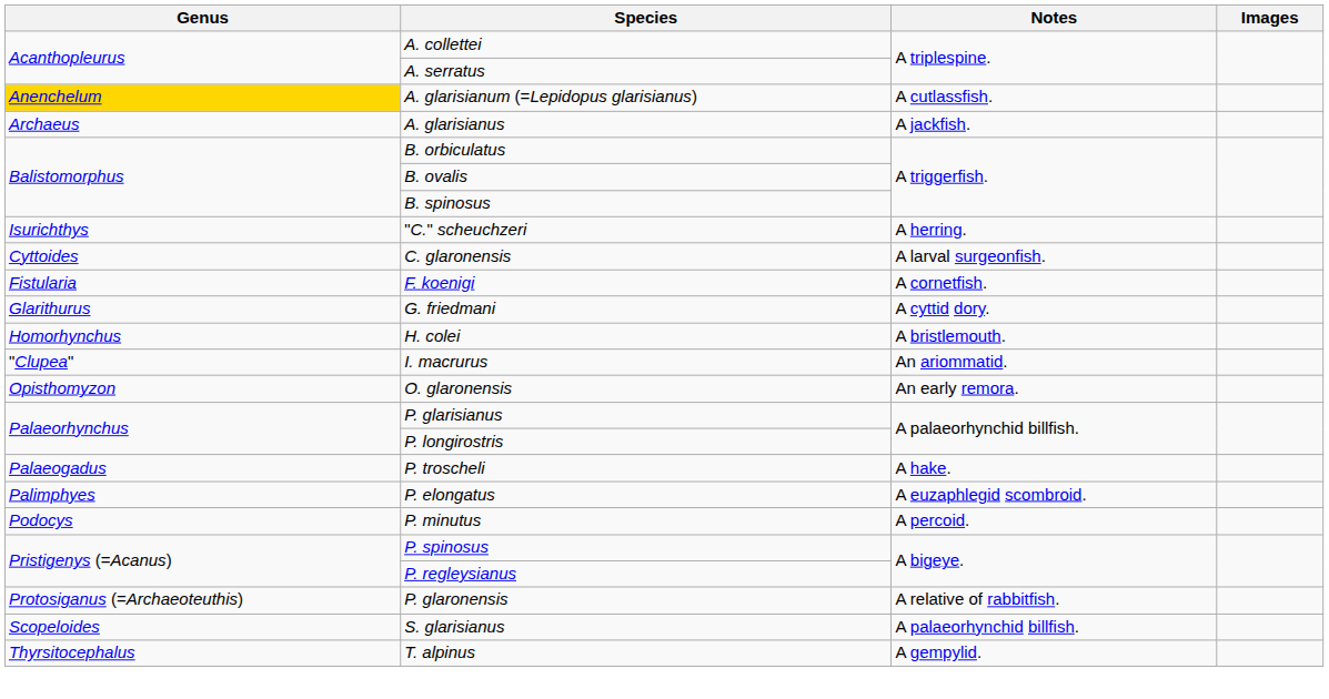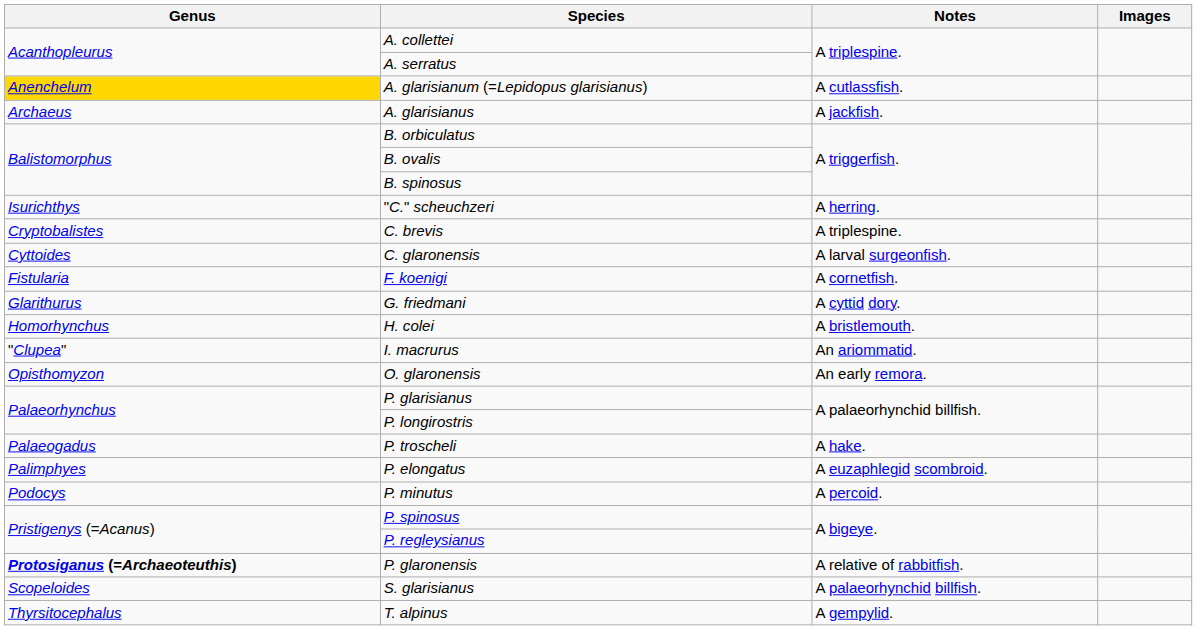+ row: Cryptobalistes | C. brevis | A triplespine.
P. glaronensis | Genus: normal -> bold
